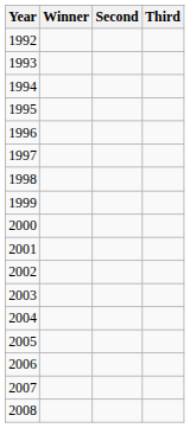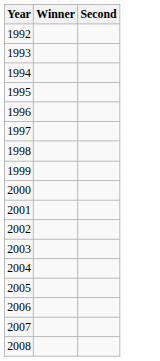- column: Third
